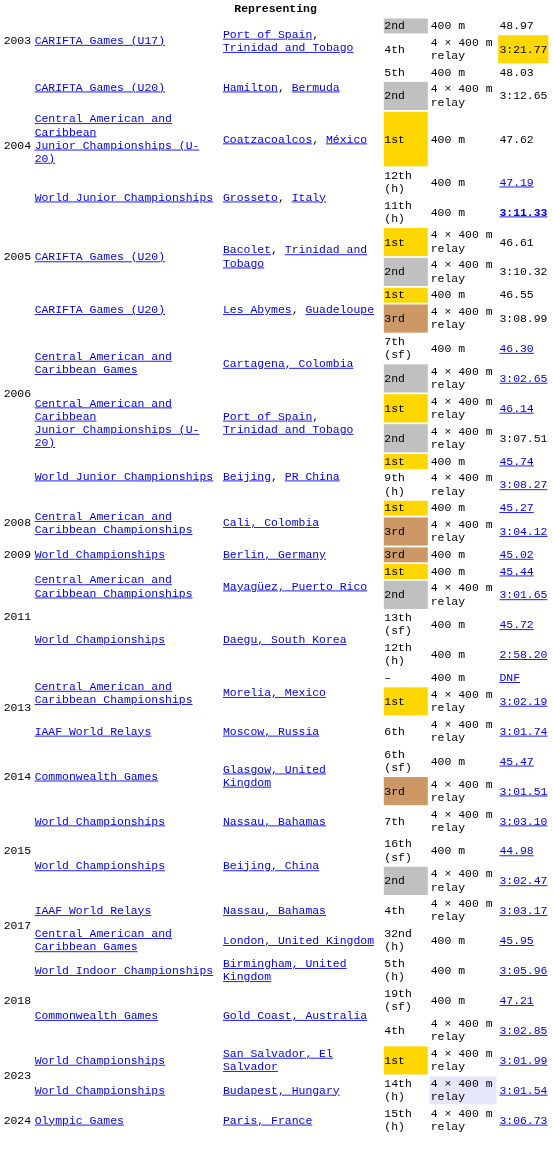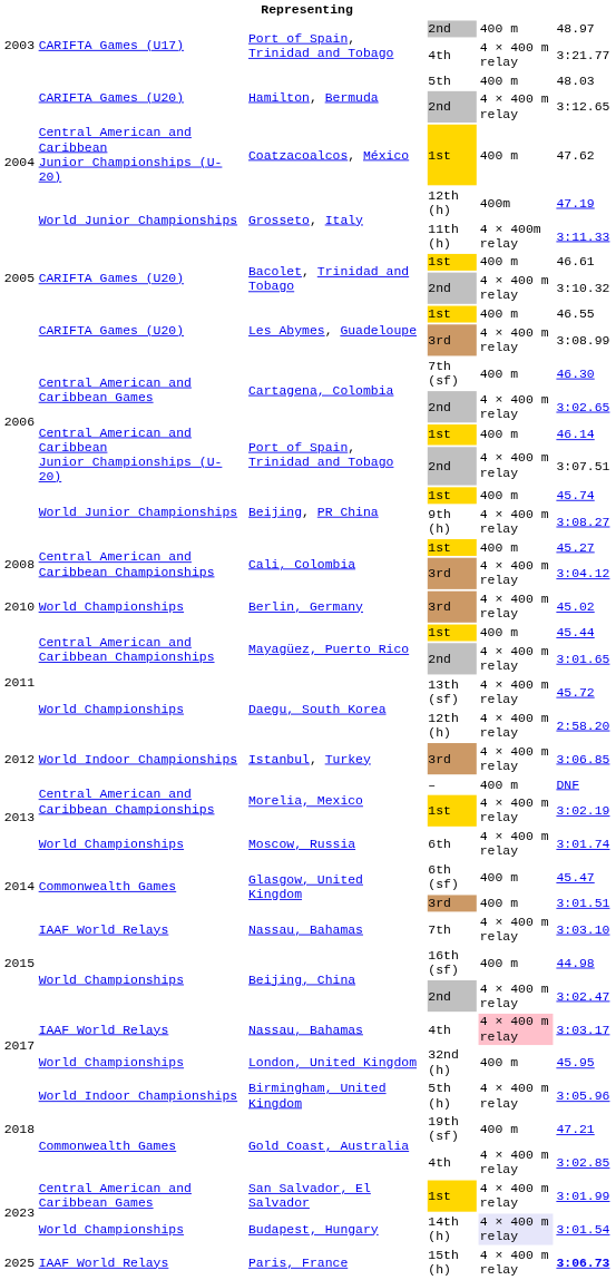Port of Spain, Trinidad and Tobago / 4th | column 6: gold background -> no background
Grosseto, Italy / 12th (h) | column 5: 400 m -> 400m
Grosseto, Italy / 11th (h) | column 5: 400 m -> 4 × 400m relay
Grosseto, Italy / 11th (h) | column 6: bold -> normal
Bacolet, Trinidad and Tobago / 1st | column 5: 4 × 400 m relay -> 400 m
Port of Spain, Trinidad and Tobago / 1st | column 5: 4 × 400 m relay -> 400 m
Berlin, Germany | column 1: 2009 -> 2010
Berlin, Germany | column 5: 400 m -> 4 × 400 m relay
Daegu, South Korea / 13th (sf) | column 5: 400 m -> 4 × 400 m relay
Daegu, South Korea / 12th (h) | column 5: 400 m -> 4 × 400 m relay
+ row: 2012 | World Indoor Championships | Istanbul, Turkey | 3rd | 4 × 400 m relay | 3:06.85
Moscow, Russia | column 2: IAAF World Relays -> World Championships
Glasgow, United Kingdom / 3rd | column 5: 4 × 400 m relay -> 400 m
Nassau, Bahamas / 7th | column 2: World Championships -> IAAF World Relays
Nassau, Bahamas / 4th | column 5: no background -> pink background
London, United Kingdom | column 2: Central American and Caribbean Games -> World Championships
Birmingham, United Kingdom | column 5: 400 m -> 4 × 400 m relay
San Salvador, El Salvador | column 2: World Championships -> Central American and Caribbean Games
Paris, France | column 1: 2024 -> 2025
Paris, France | column 2: Olympic Games -> IAAF World Relays
Paris, France | column 6: normal -> bold
